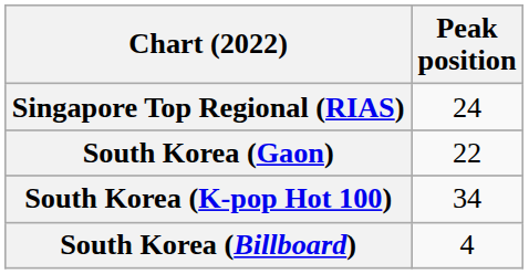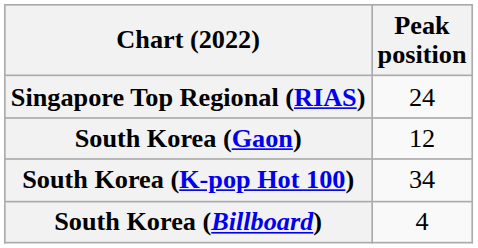South Korea (Gaon) | Peak position: 22 -> 12
